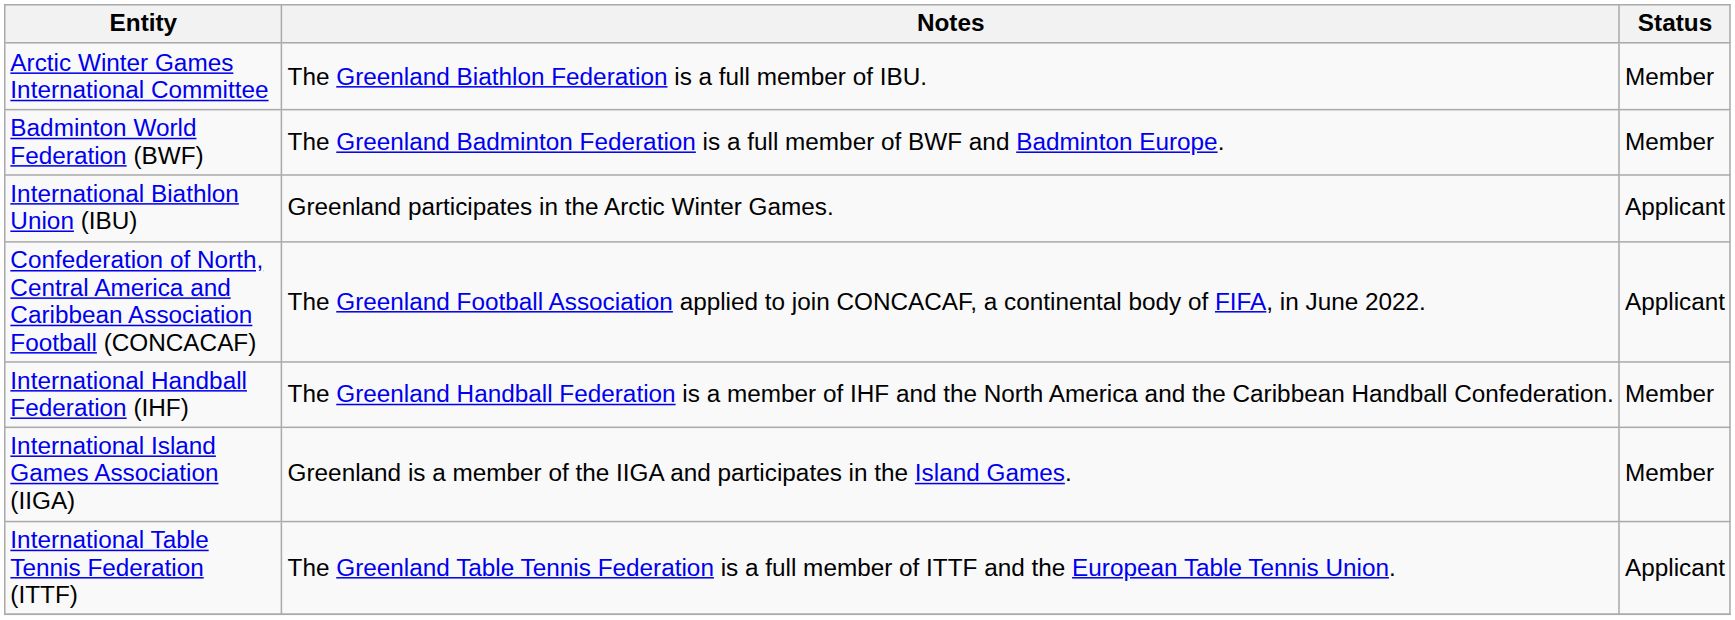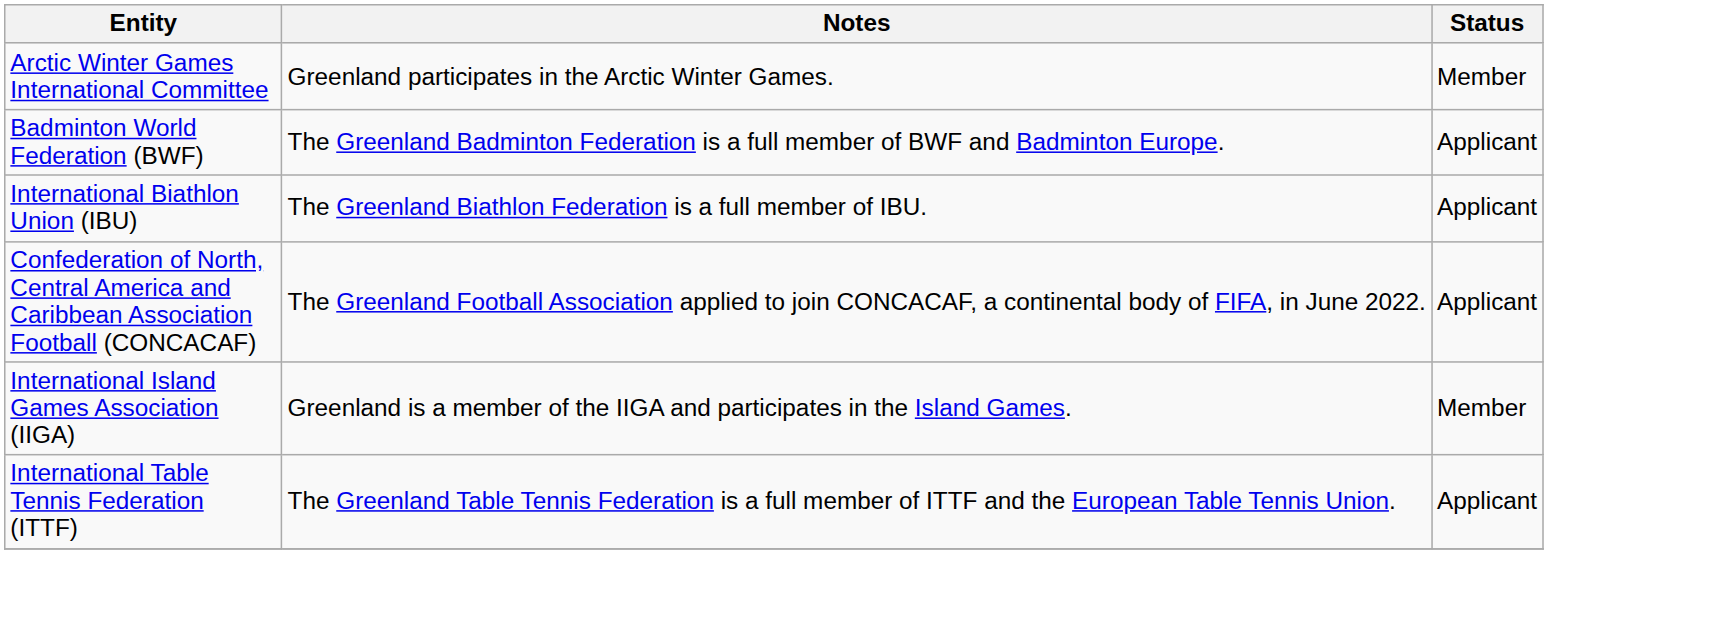Arctic Winter Games International Committee | Notes: The Greenland Biathlon Federation is a full member of IBU. -> Greenland participates in the Arctic Winter Games.
Badminton World Federation (BWF) | Status: Member -> Applicant
International Biathlon Union (IBU) | Notes: Greenland participates in the Arctic Winter Games. -> The Greenland Biathlon Federation is a full member of IBU.
- row: International Handball Federation (IHF) | The Greenland Handball Federation is a member of IHF and the North America and the Caribbean Handball Confederation. | Member
